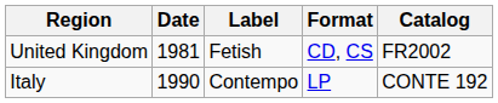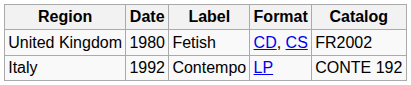United Kingdom | Date: 1981 -> 1980
Italy | Date: 1990 -> 1992
